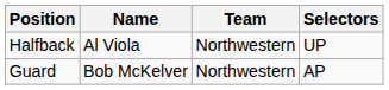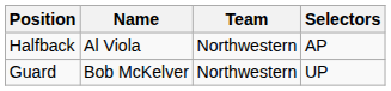Halfback | Selectors: UP -> AP
Guard | Selectors: AP -> UP
